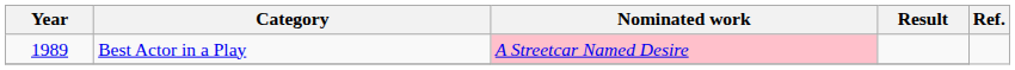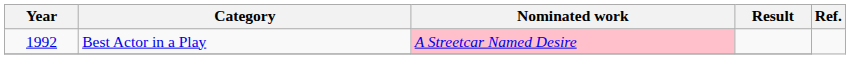Best Actor in a Play | Year: 1989 -> 1992
